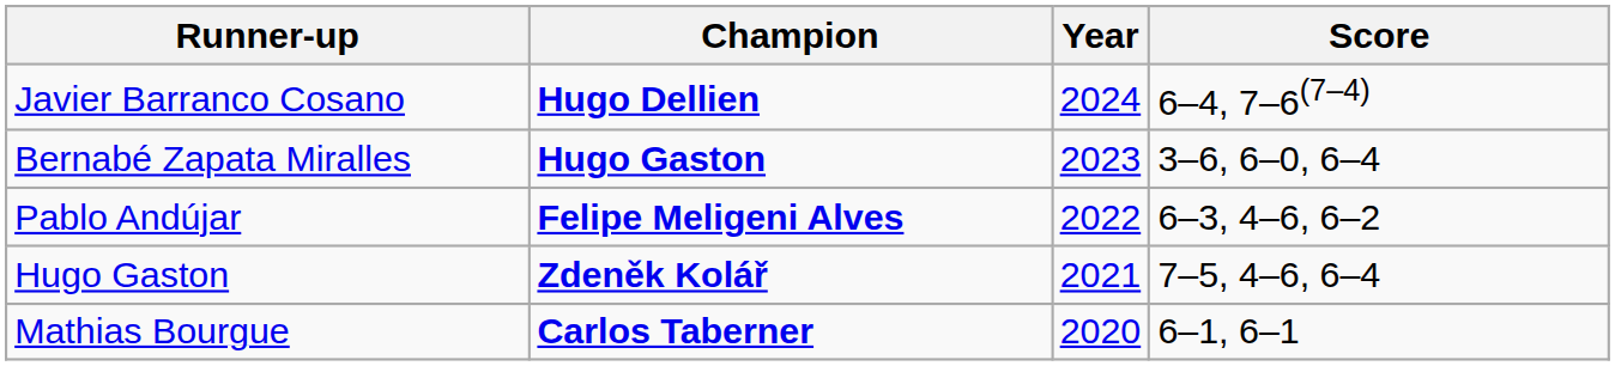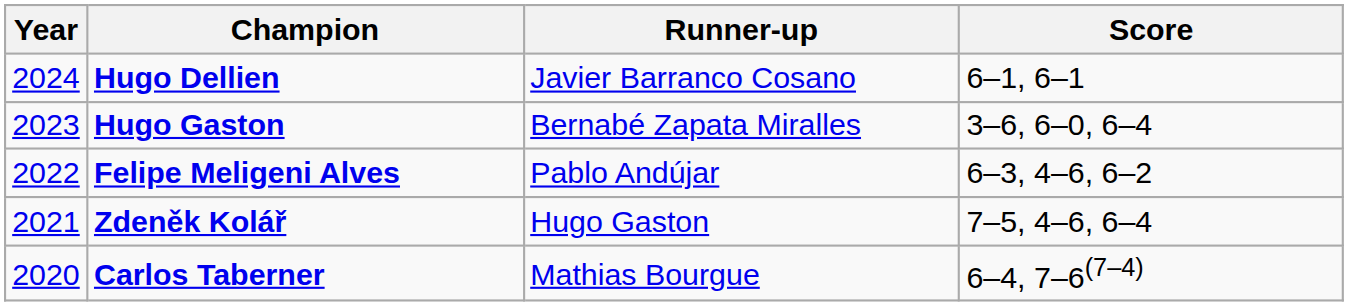columns swapped: Year <-> Runner-up
Hugo Dellien | Score: 6–4, 7–6(7–4) -> 6–1, 6–1
Carlos Taberner | Score: 6–1, 6–1 -> 6–4, 7–6(7–4)
